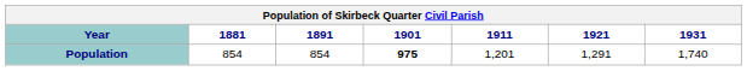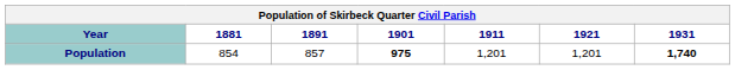Population | 1891: 854 -> 857
Population | 1921: 1,291 -> 1,201
Population | 1931: normal -> bold
